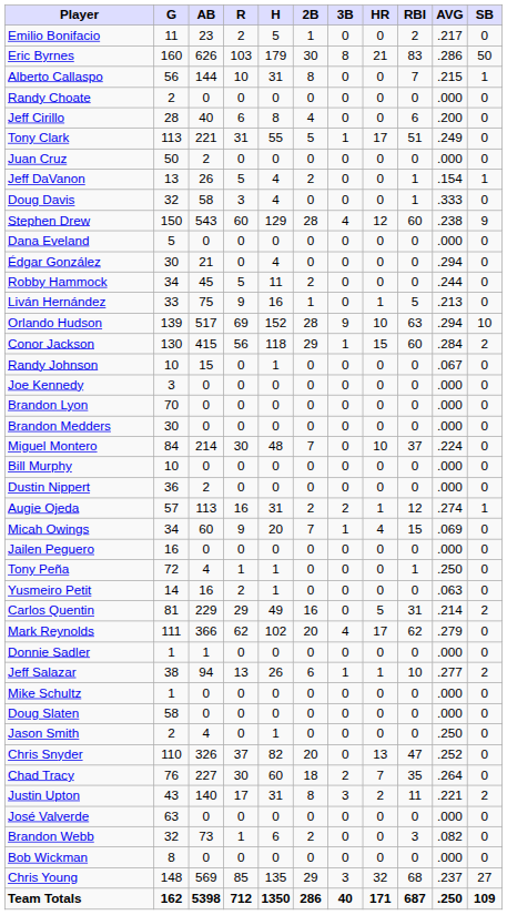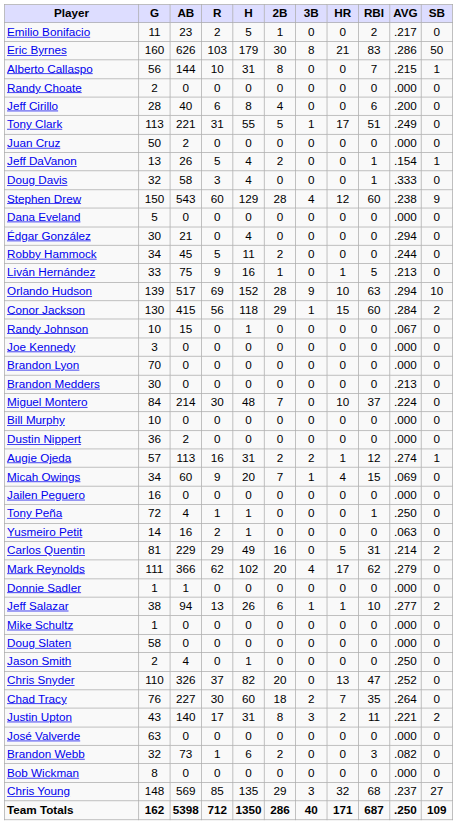Brandon Medders | AVG: .000 -> .213
